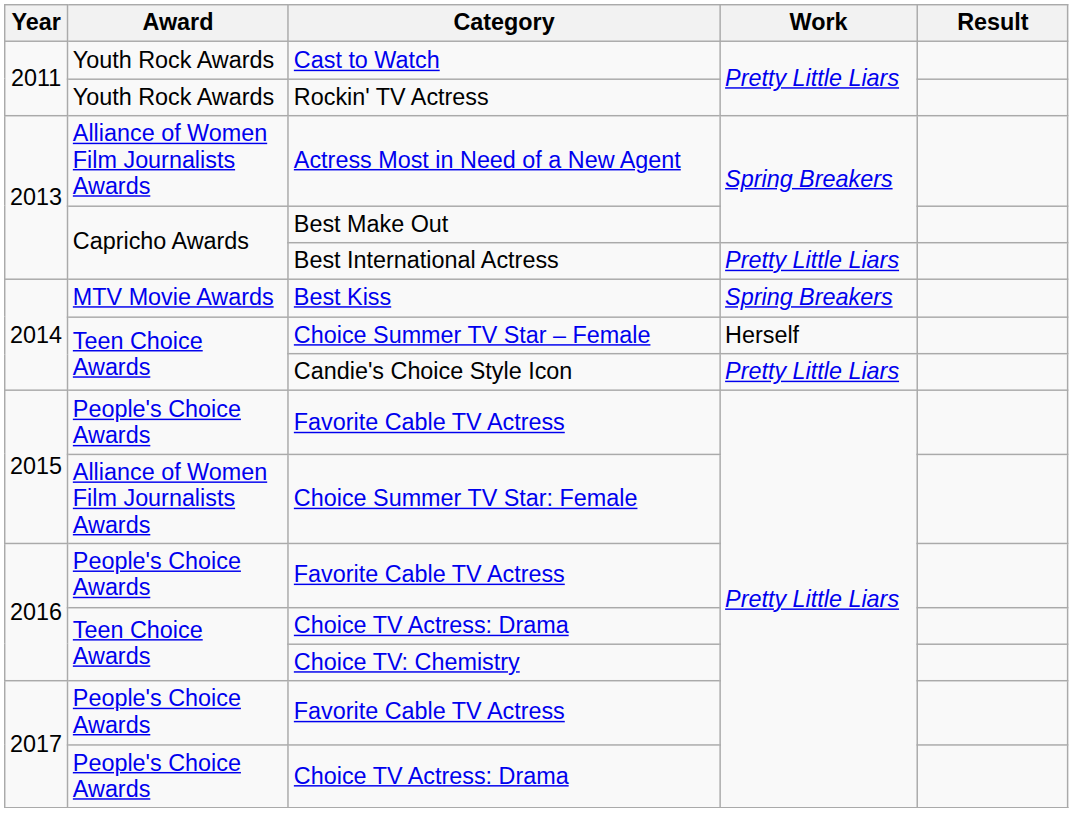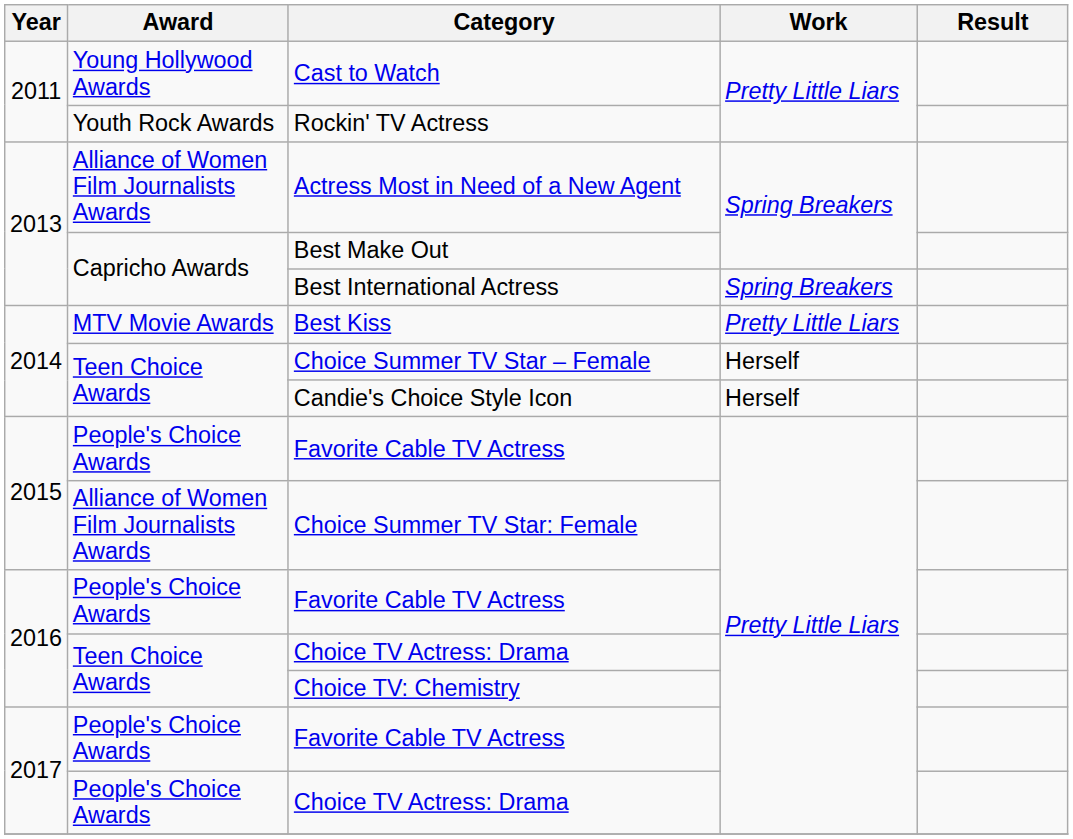Cast to Watch | Award: Youth Rock Awards -> Young Hollywood Awards
Best International Actress | Work: Pretty Little Liars -> Spring Breakers
Best Kiss | Work: Spring Breakers -> Pretty Little Liars
Candie's Choice Style Icon | Work: Pretty Little Liars -> Herself
